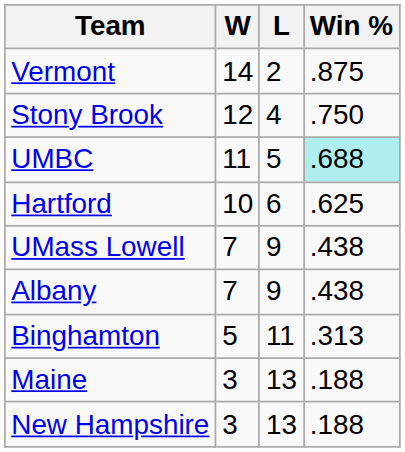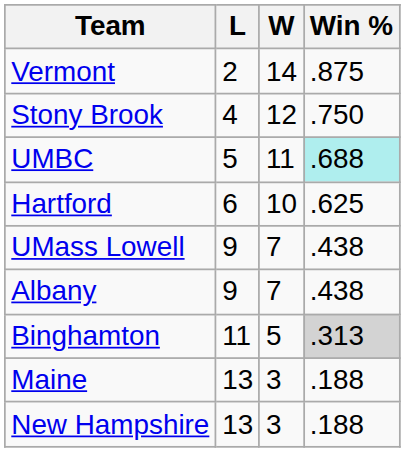columns swapped: W <-> L
Binghamton | Win %: no background -> lightgrey background
